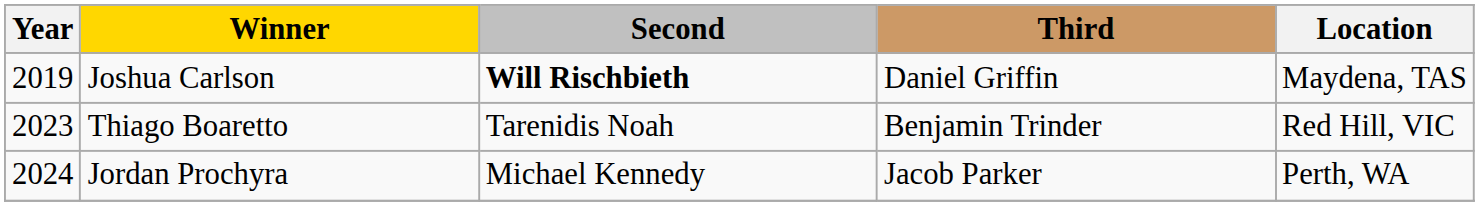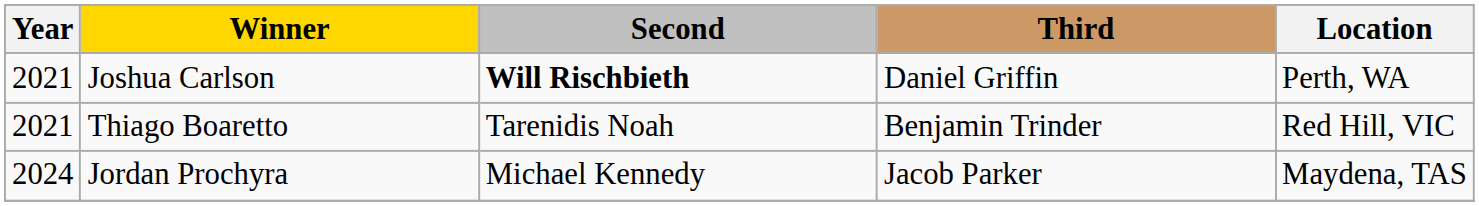Joshua Carlson | Year: 2019 -> 2021
Joshua Carlson | Location: Maydena, TAS -> Perth, WA
Thiago Boaretto | Year: 2023 -> 2021
Jordan Prochyra | Location: Perth, WA -> Maydena, TAS
